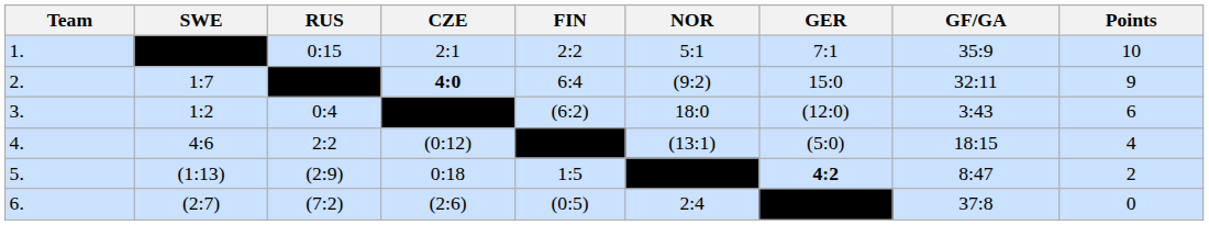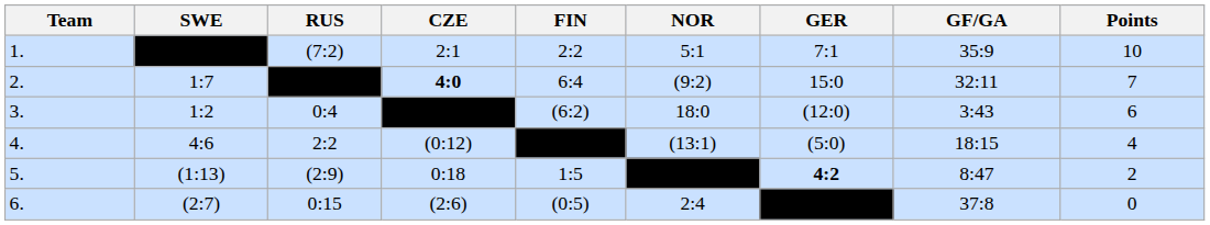1. | RUS: 0:15 -> (7:2)
2. | Points: 9 -> 7
6. | RUS: (7:2) -> 0:15
